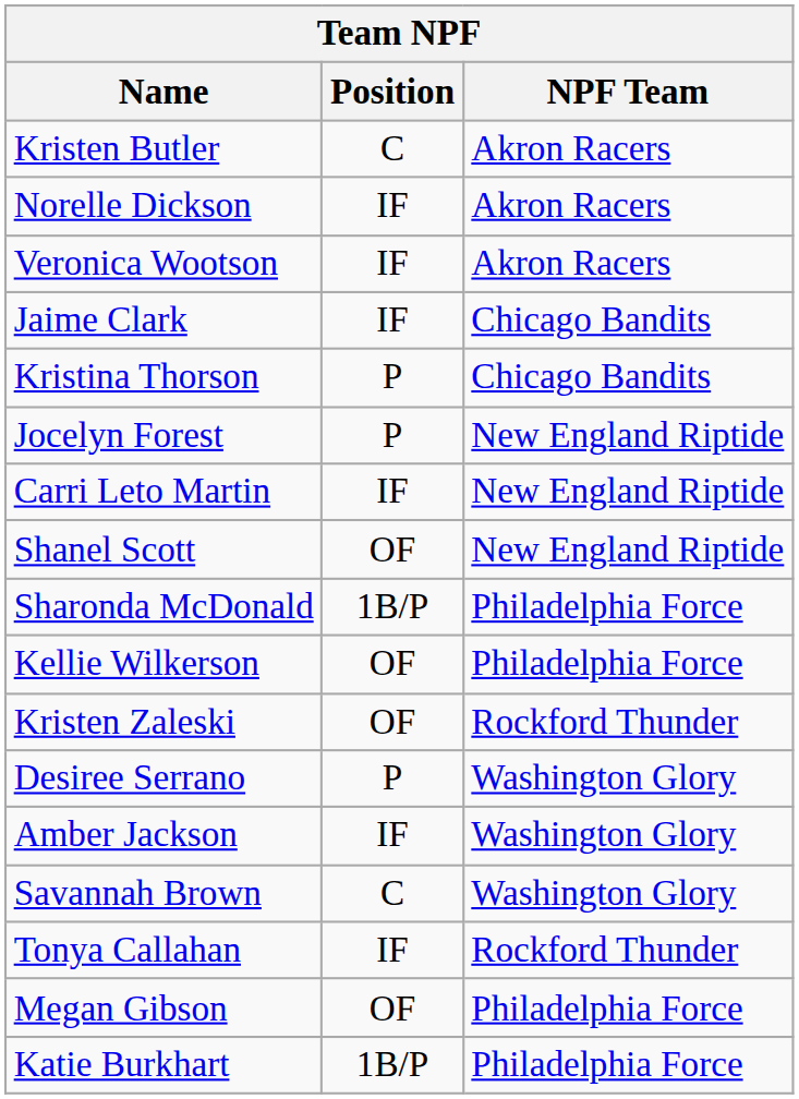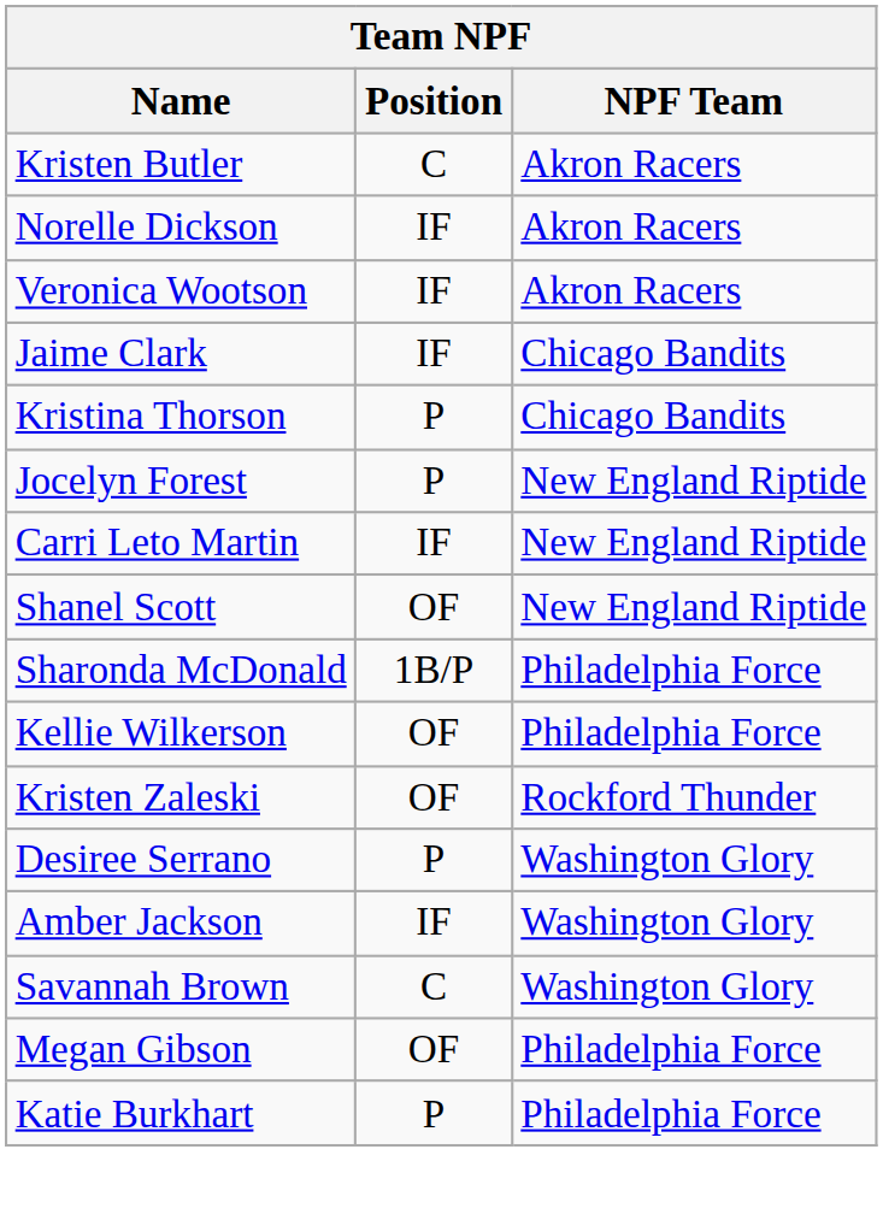- row: Tonya Callahan | IF | Rockford Thunder
Katie Burkhart | Position: 1B/P -> P
